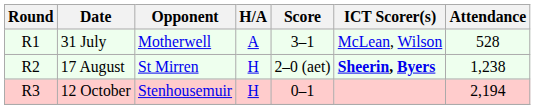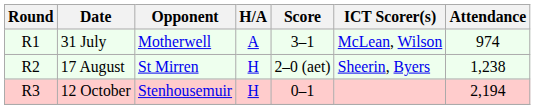31 July | Attendance: 528 -> 974
17 August | ICT Scorer(s): bold -> normal
